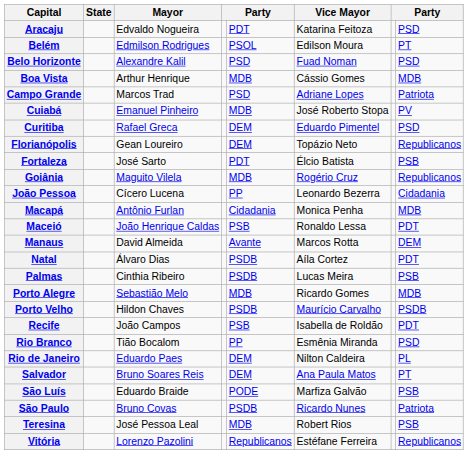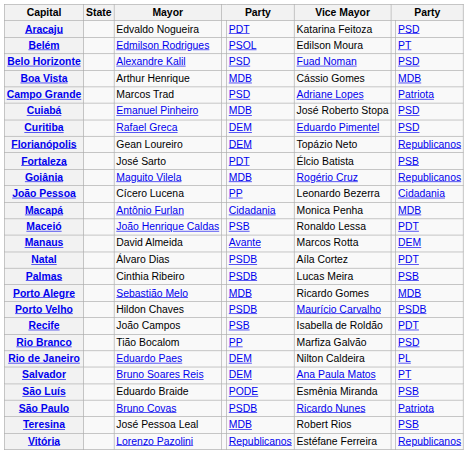Cuiabá | column 8: PV -> PSD
Rio Branco | Vice Mayor: Esmênia Miranda -> Marfiza Galvão
São Luís | Vice Mayor: Marfiza Galvão -> Esmênia Miranda
